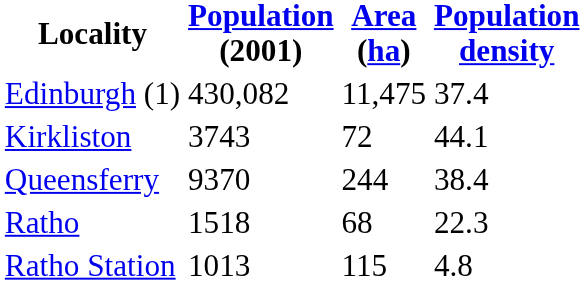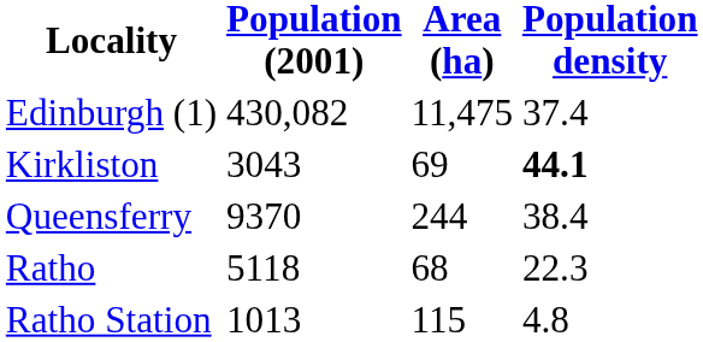Kirkliston | Population (2001): 3743 -> 3043
Kirkliston | Area (ha): 72 -> 69
Kirkliston | Population density: normal -> bold
Ratho | Population (2001): 1518 -> 5118
